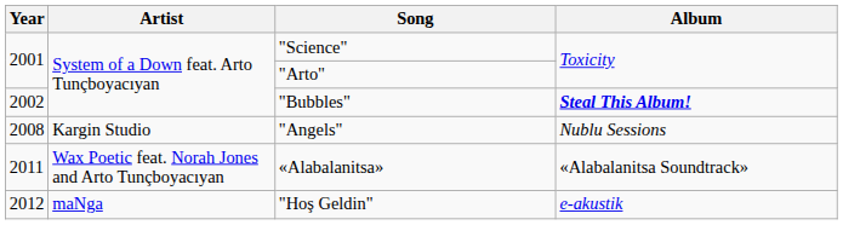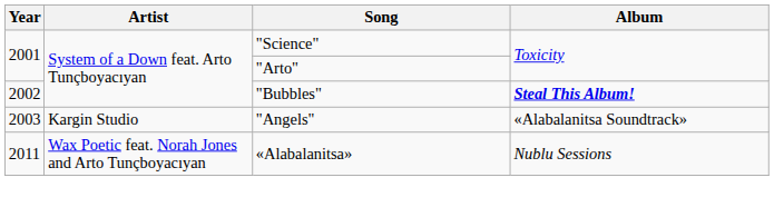"Angels" | Year: 2008 -> 2003
"Angels" | Album: Nublu Sessions -> «Alabalanitsa Soundtrack»
«Alabalanitsa» | Album: «Alabalanitsa Soundtrack» -> Nublu Sessions
- row: 2012 | maNga | "Hoş Geldin" | e-akustik
